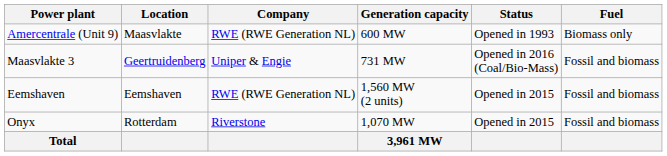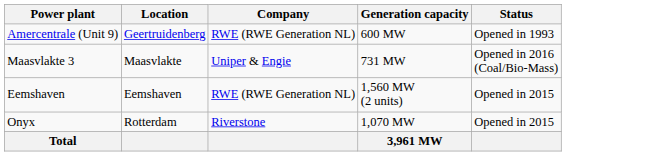- column: Fuel | Biomass only | Fossil and biomass | Fossil and biomass | Fossil and biomass
Amercentrale (Unit 9) | Location: Maasvlakte -> Geertruidenberg
Maasvlakte 3 | Location: Geertruidenberg -> Maasvlakte
